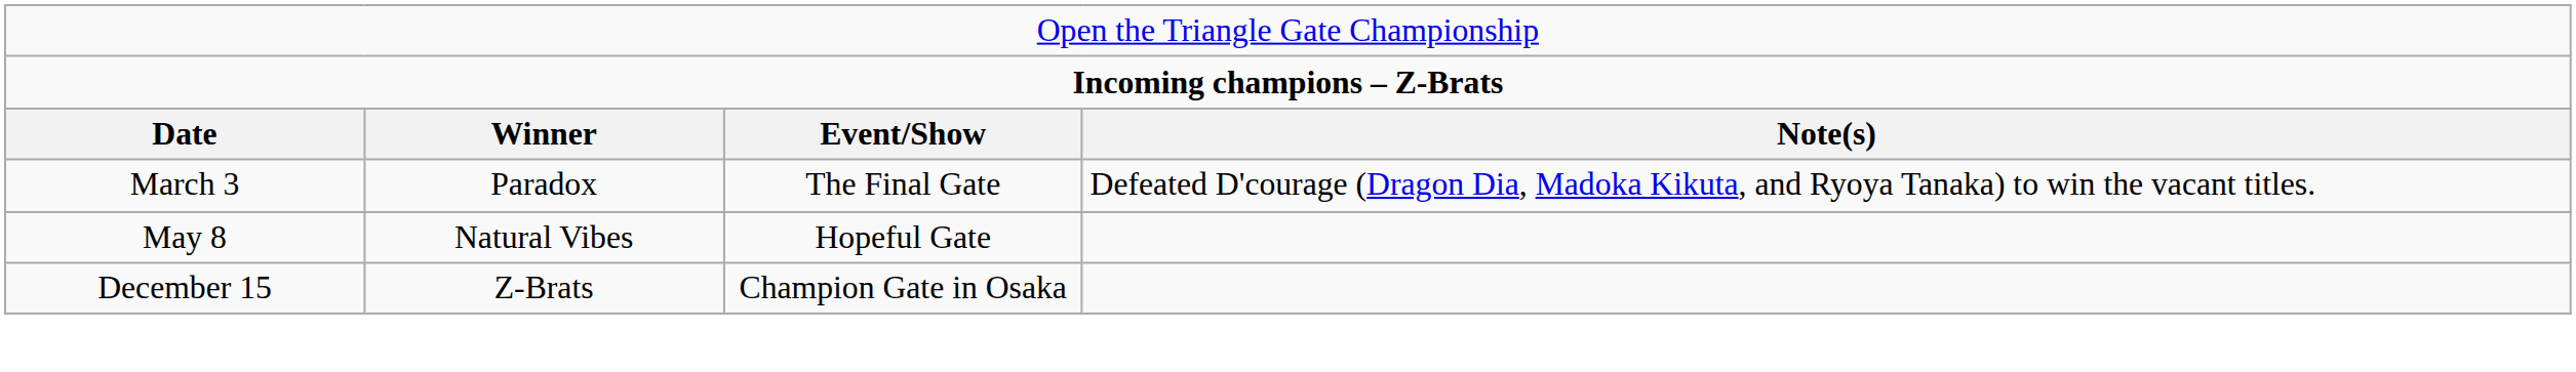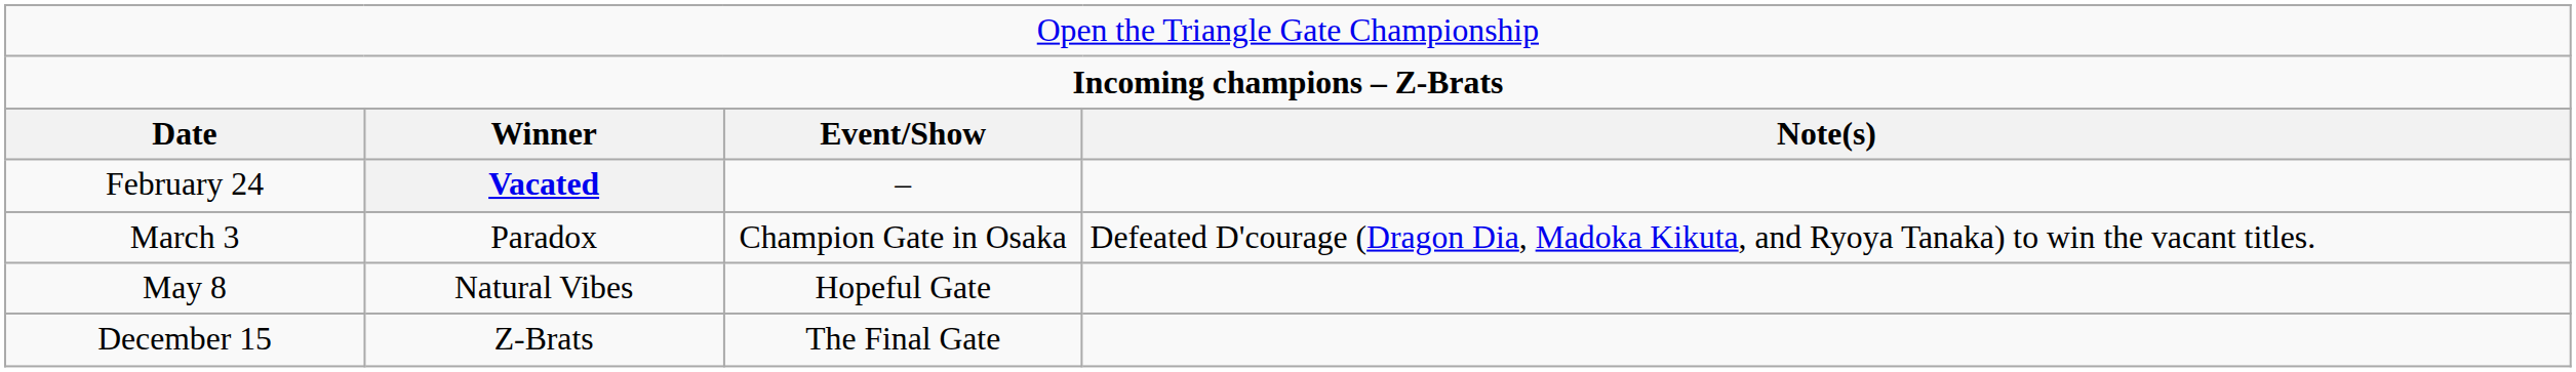+ row: February 24 | Vacated | –
March 3 | column 3: The Final Gate -> Champion Gate in Osaka
December 15 | column 3: Champion Gate in Osaka -> The Final Gate
